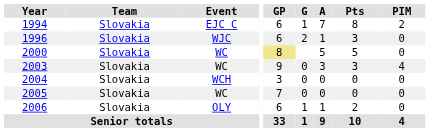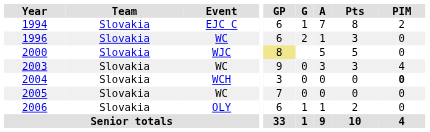1996 | Event: WJC -> WC
2000 | Event: WC -> WJC
2004 | PIM: normal -> bold
